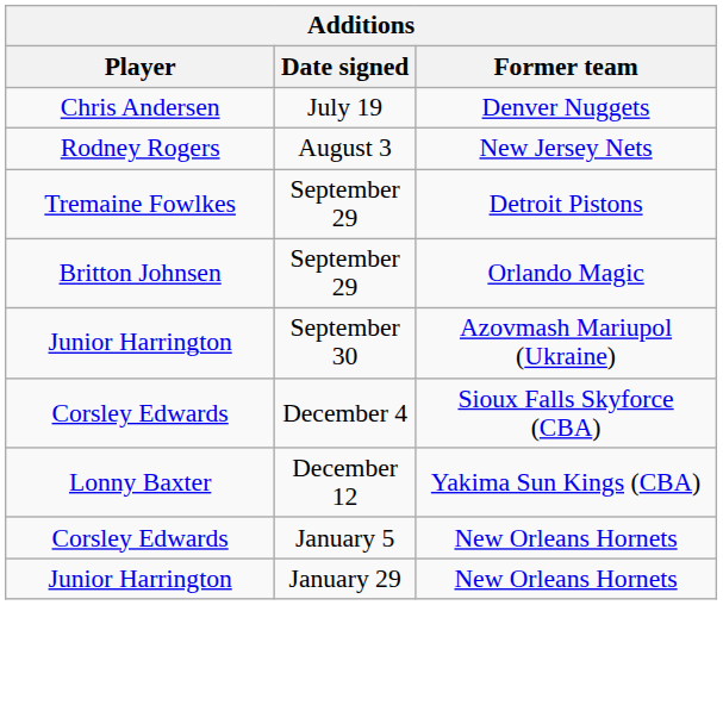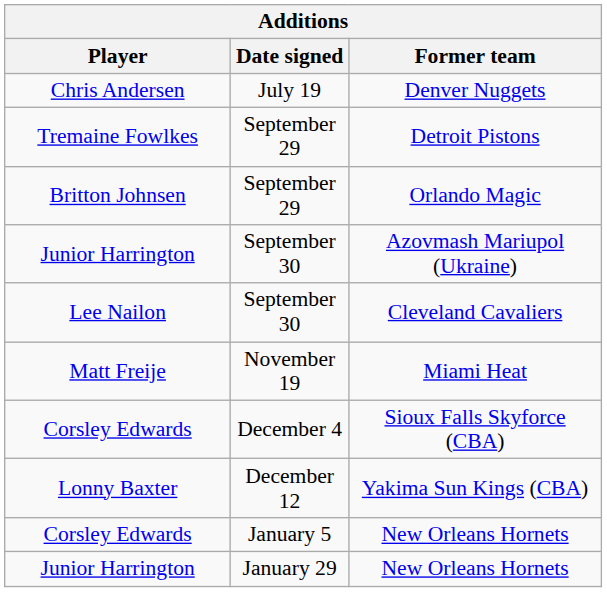- row: Rodney Rogers | August 3 | New Jersey Nets
+ row: Lee Nailon | September 30 | Cleveland Cavaliers
+ row: Matt Freije | November 19 | Miami Heat
